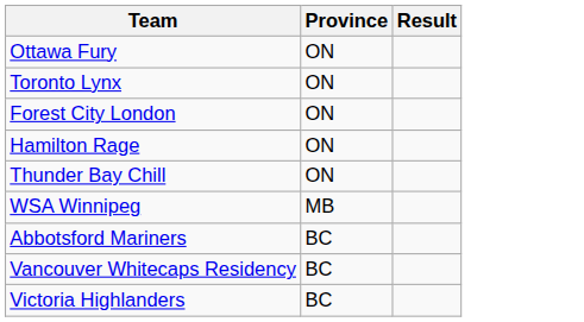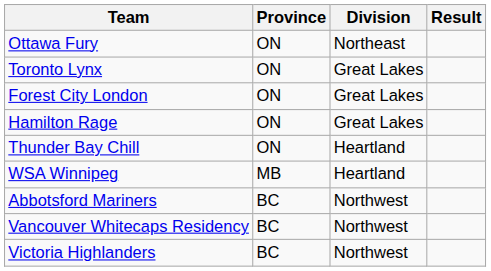+ column: Division | Northeast | Great Lakes | Great Lakes | Great Lakes | Heartland | Heartland | Northwest | Northwest | Northwest
